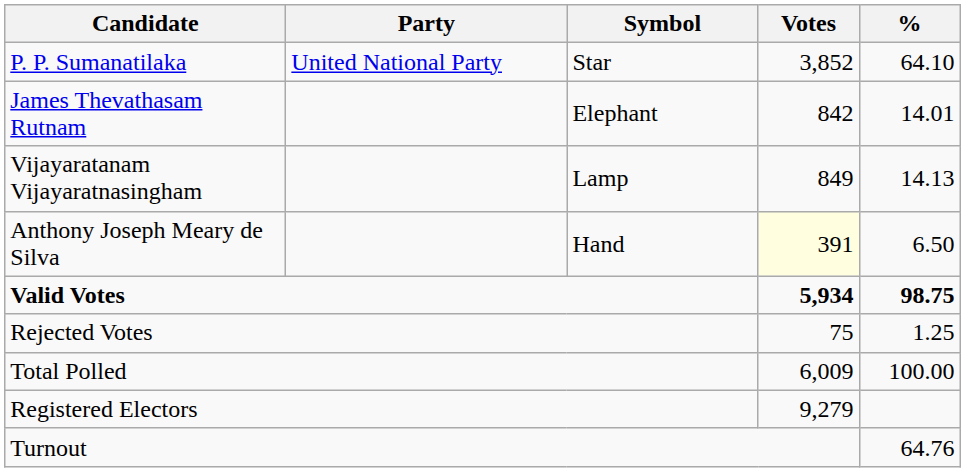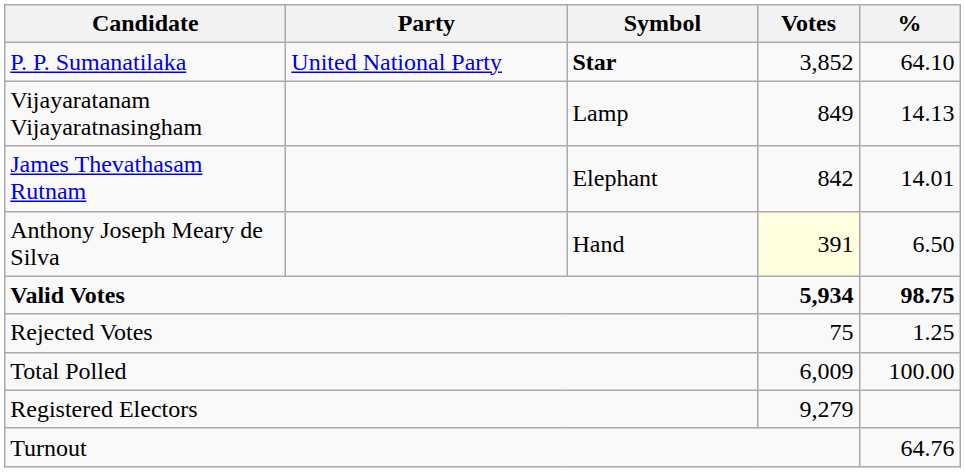P. P. Sumanatilaka | Symbol: normal -> bold
rows swapped: Vijayaratanam Vijayaratnasingham <-> James Thevathasam Rutnam
